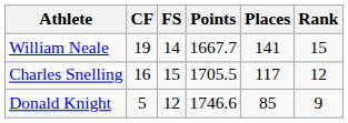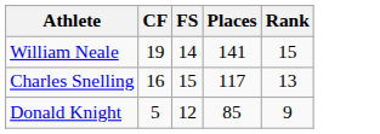- column: Points | 1667.7 | 1705.5 | 1746.6
Charles Snelling | Rank: 12 -> 13
